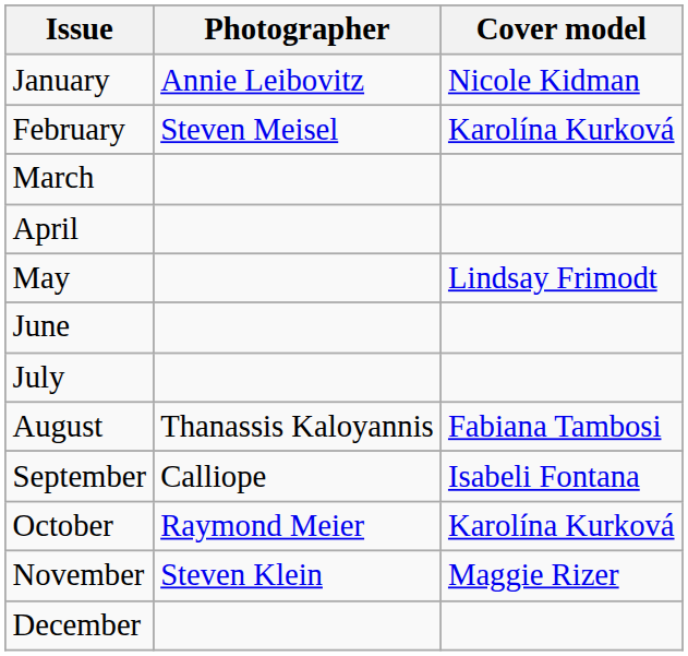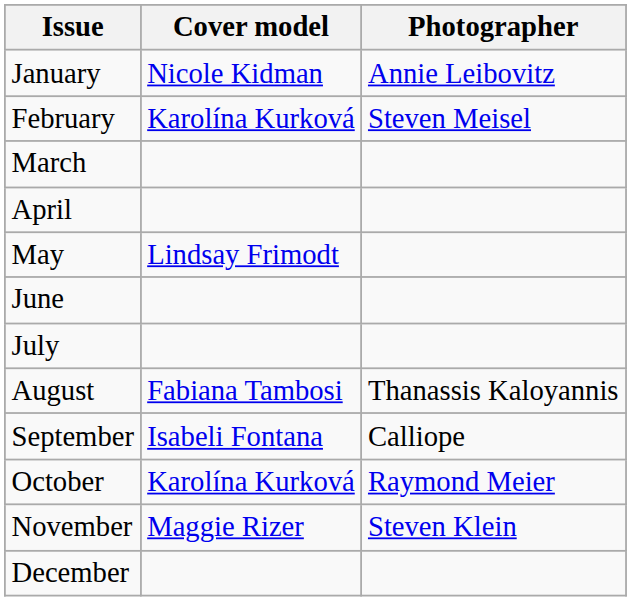columns swapped: Cover model <-> Photographer
